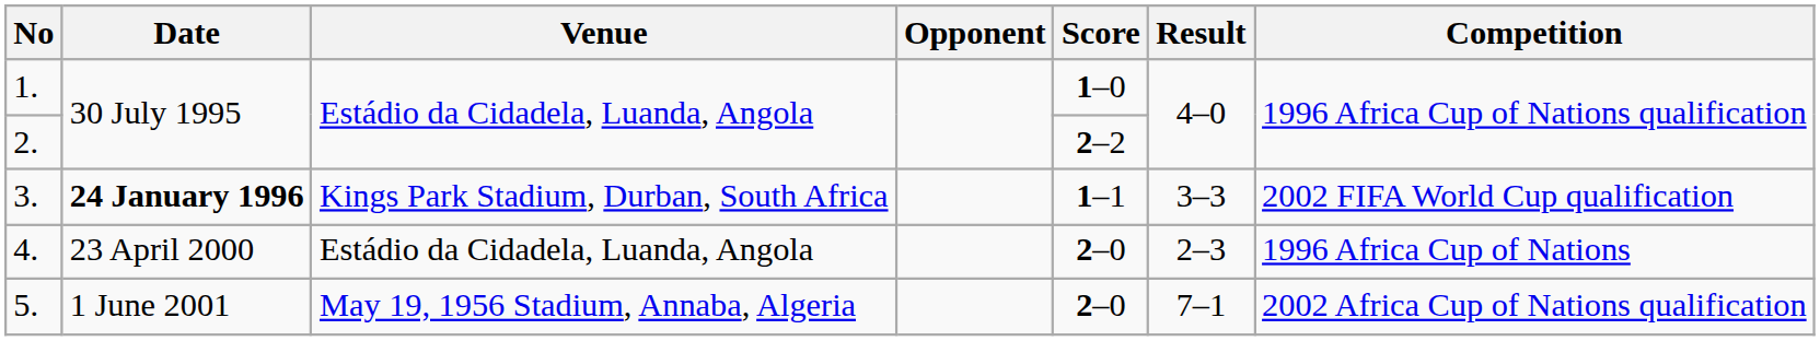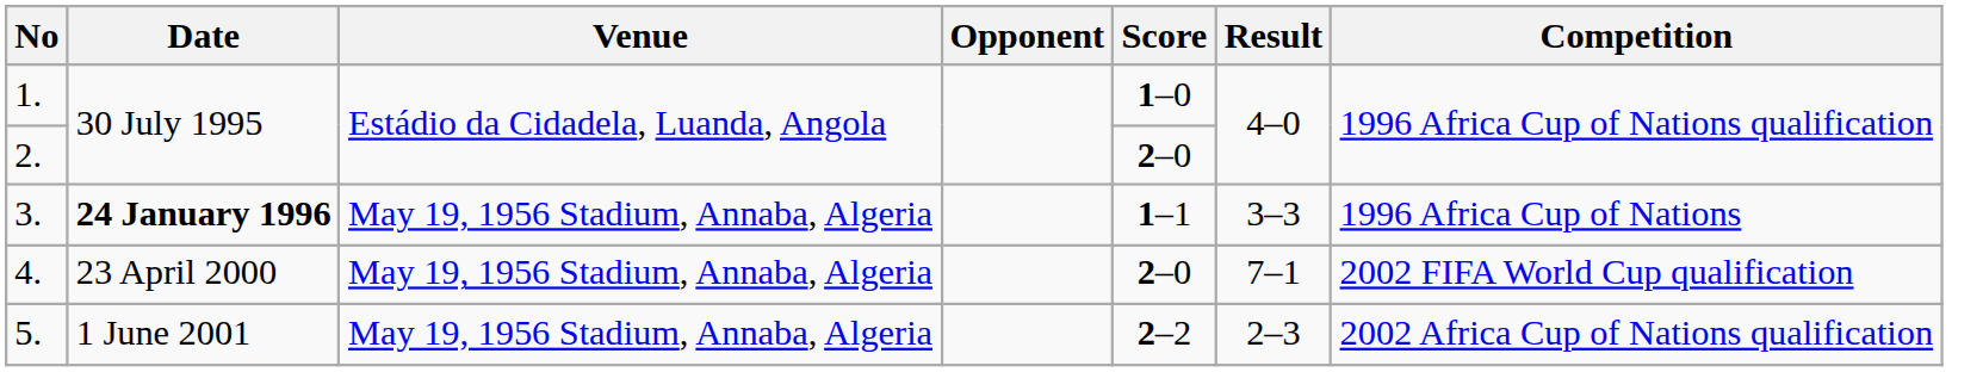2. | Score: 2–2 -> 2–0
3. | Venue: Kings Park Stadium, Durban, South Africa -> May 19, 1956 Stadium, Annaba, Algeria
3. | Competition: 2002 FIFA World Cup qualification -> 1996 Africa Cup of Nations
4. | Venue: Estádio da Cidadela, Luanda, Angola -> May 19, 1956 Stadium, Annaba, Algeria
4. | Result: 2–3 -> 7–1
4. | Competition: 1996 Africa Cup of Nations -> 2002 FIFA World Cup qualification
5. | Score: 2–0 -> 2–2
5. | Result: 7–1 -> 2–3
